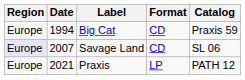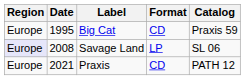Big Cat | Date: 1994 -> 1995
Savage Land | Date: 2007 -> 2008
Savage Land | Format: CD -> LP
Praxis | Format: LP -> CD
